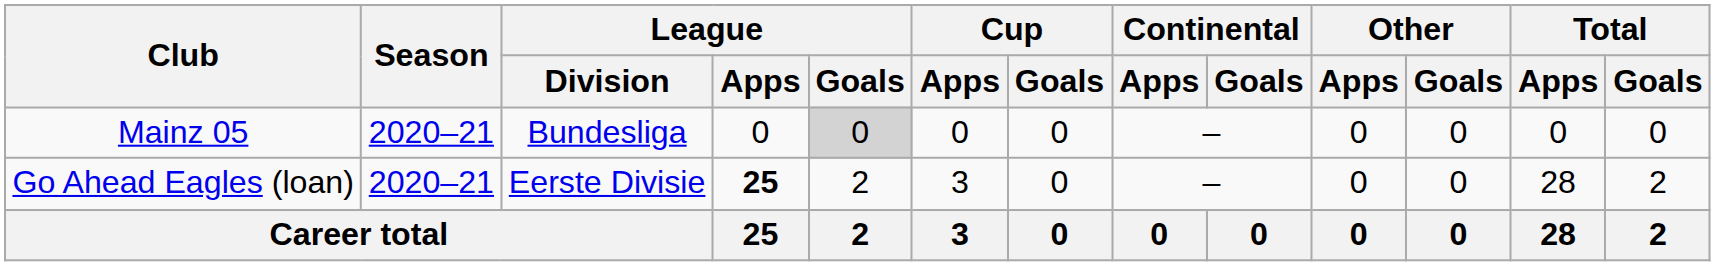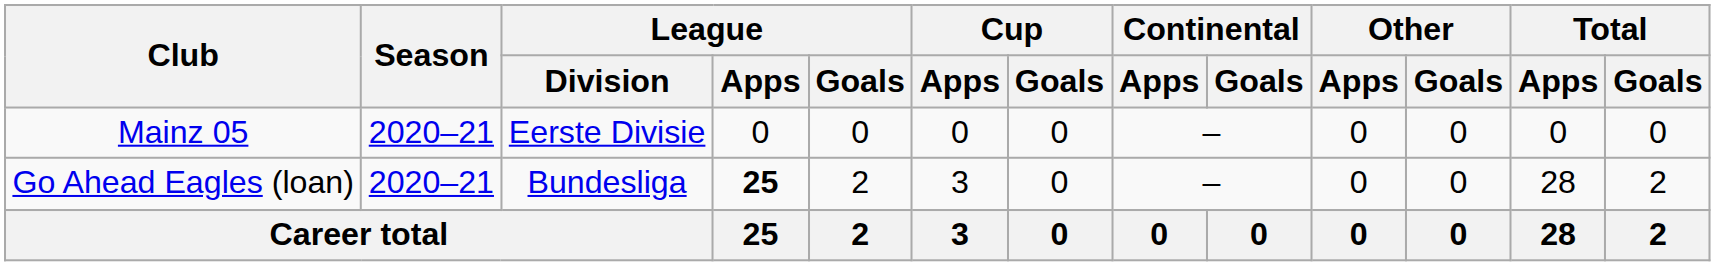Mainz 05 | League / Division: Bundesliga -> Eerste Divisie
Mainz 05 | League / Goals: lightgrey background -> no background
Go Ahead Eagles (loan) | League / Division: Eerste Divisie -> Bundesliga
